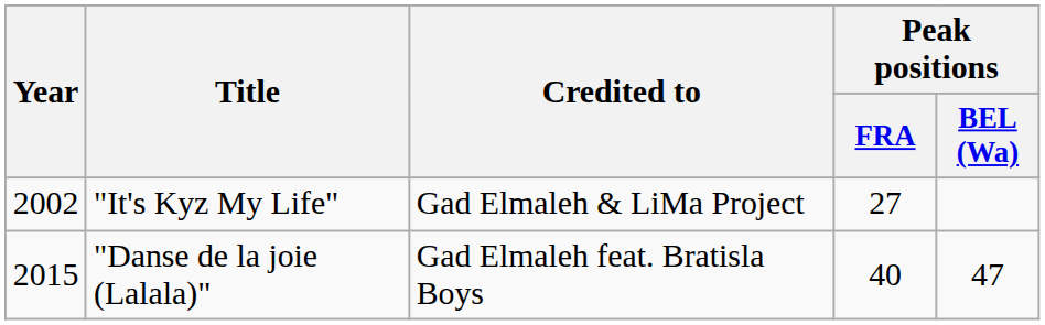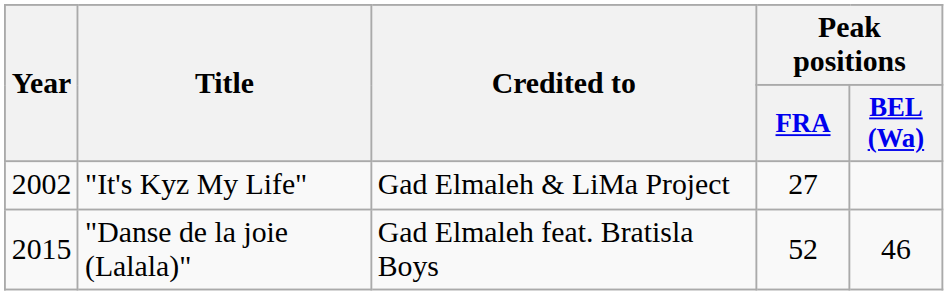"Danse de la joie (Lalala)" | Peak positions / FRA: 40 -> 52
"Danse de la joie (Lalala)" | Peak positions / BEL (Wa): 47 -> 46
